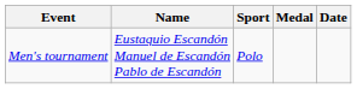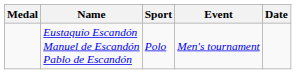columns swapped: Medal <-> Event
